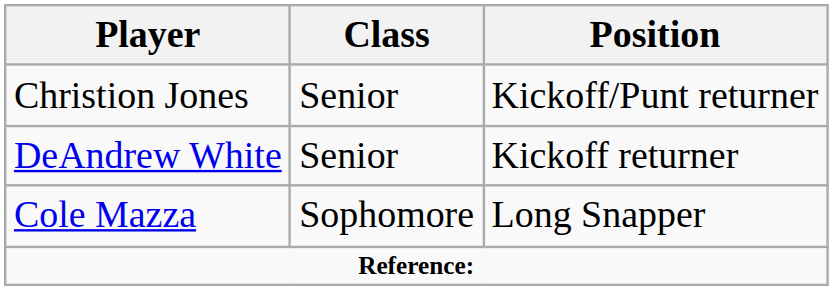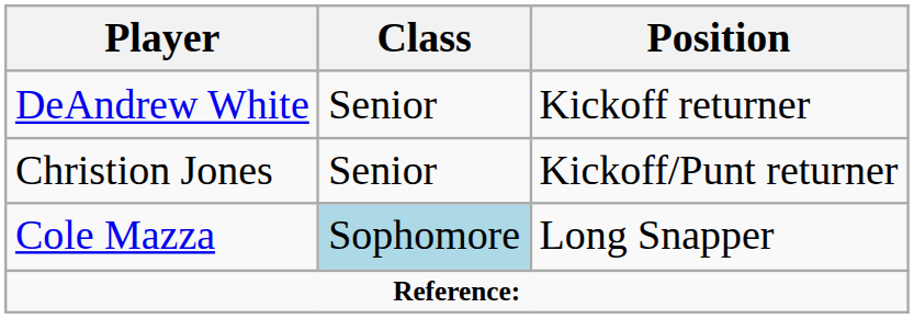rows swapped: Christion Jones <-> DeAndrew White
Cole Mazza | Class: no background -> lightblue background
